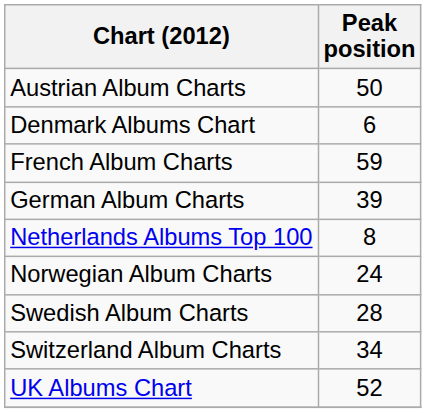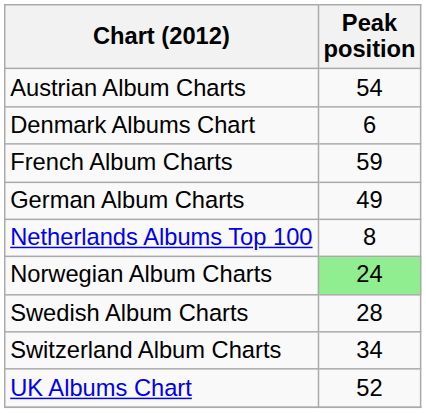Austrian Album Charts | Peak position: 50 -> 54
German Album Charts | Peak position: 39 -> 49
Norwegian Album Charts | Peak position: no background -> lightgreen background
